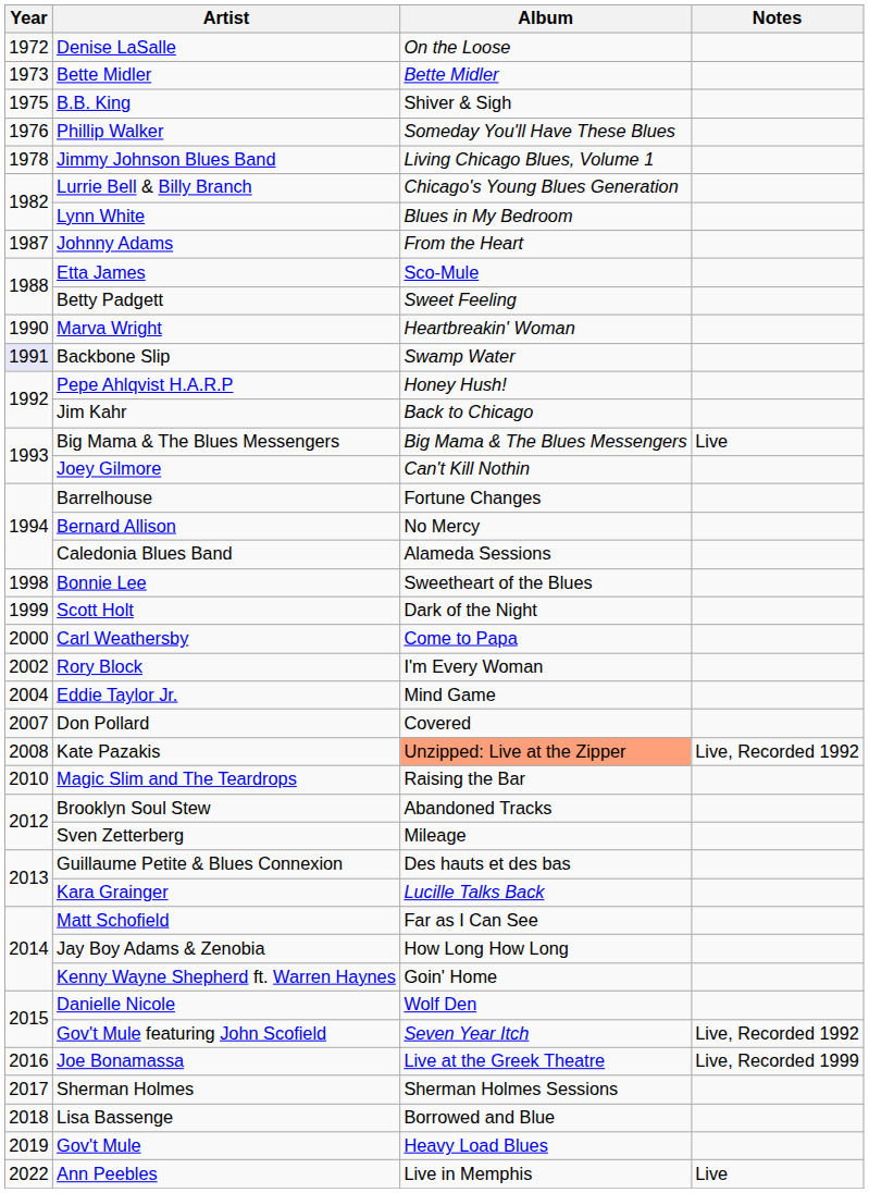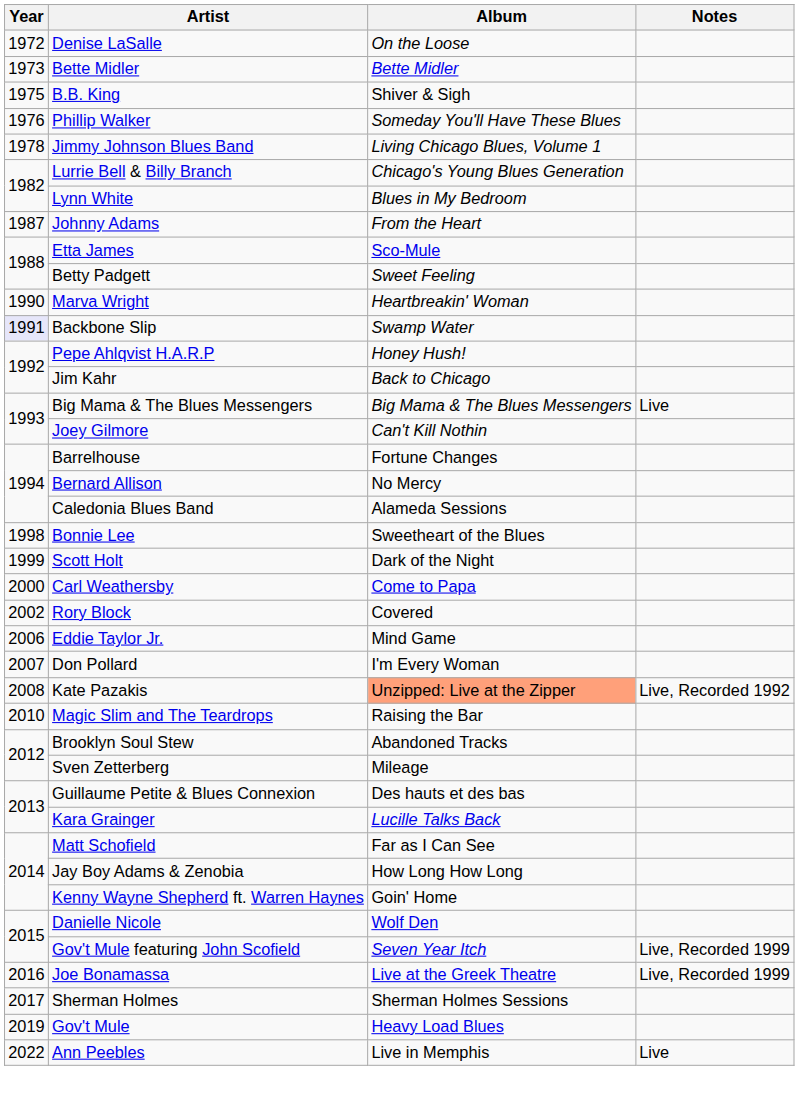Rory Block | Album: I'm Every Woman -> Covered
Eddie Taylor Jr. | Year: 2004 -> 2006
Don Pollard | Album: Covered -> I'm Every Woman
Gov't Mule featuring John Scofield | Notes: Live, Recorded 1992 -> Live, Recorded 1999
- row: 2018 | Lisa Bassenge | Borrowed and Blue
